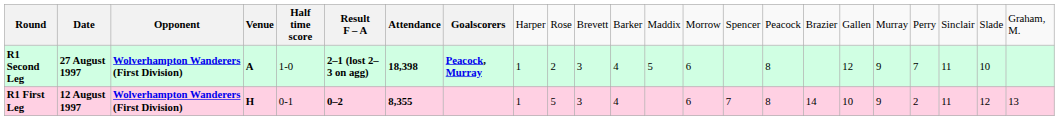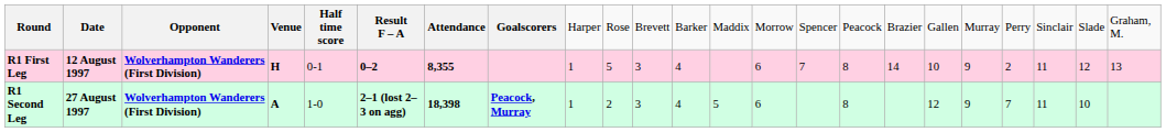rows swapped: R1 First Leg <-> R1 Second Leg
